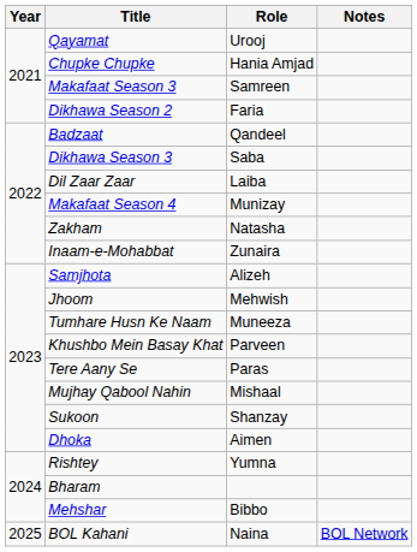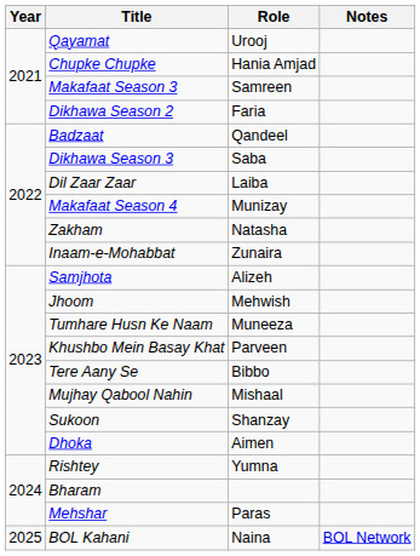Tere Aany Se | Role: Paras -> Bibbo
Mehshar | Role: Bibbo -> Paras
